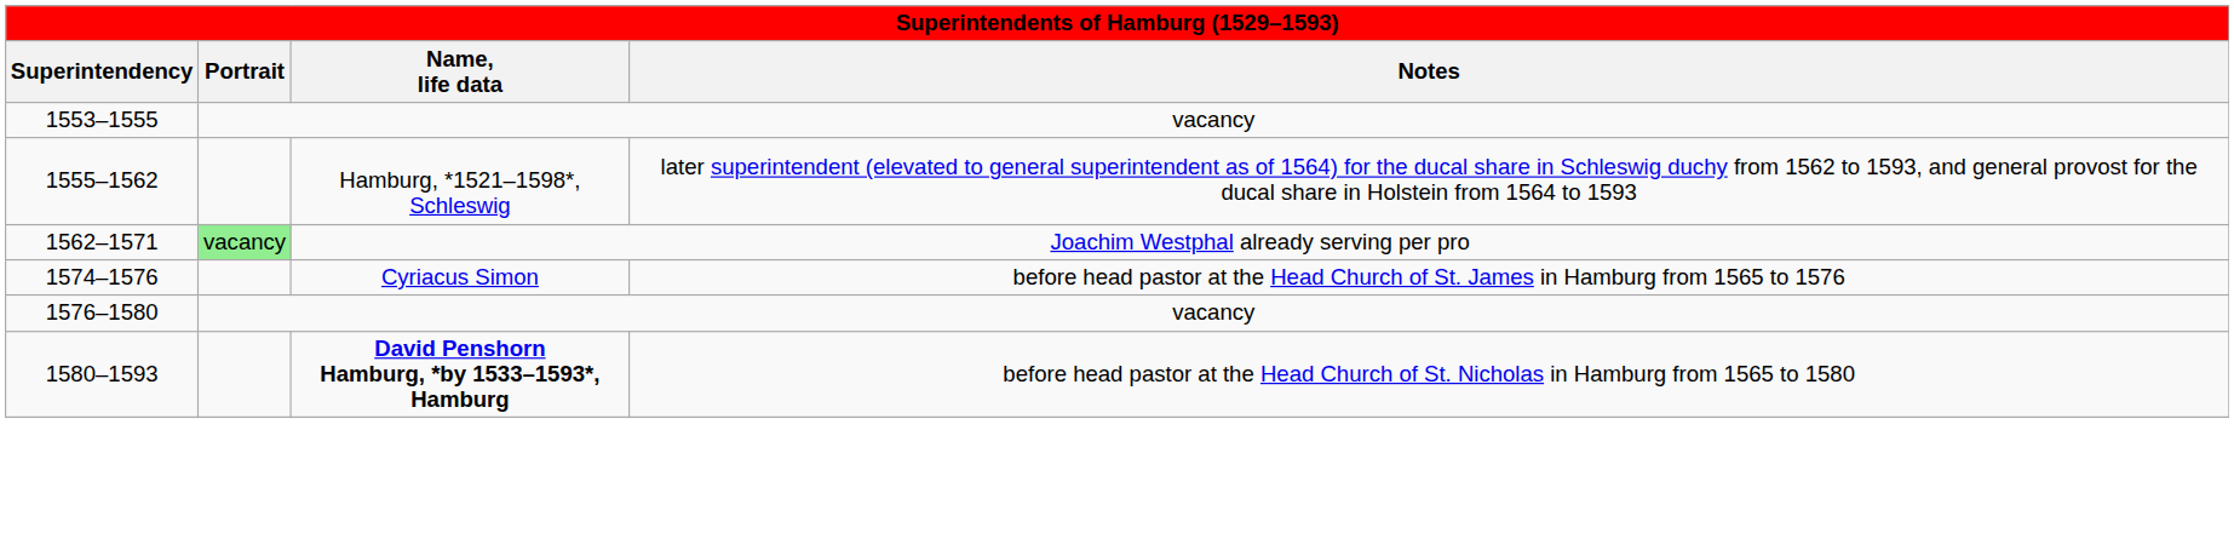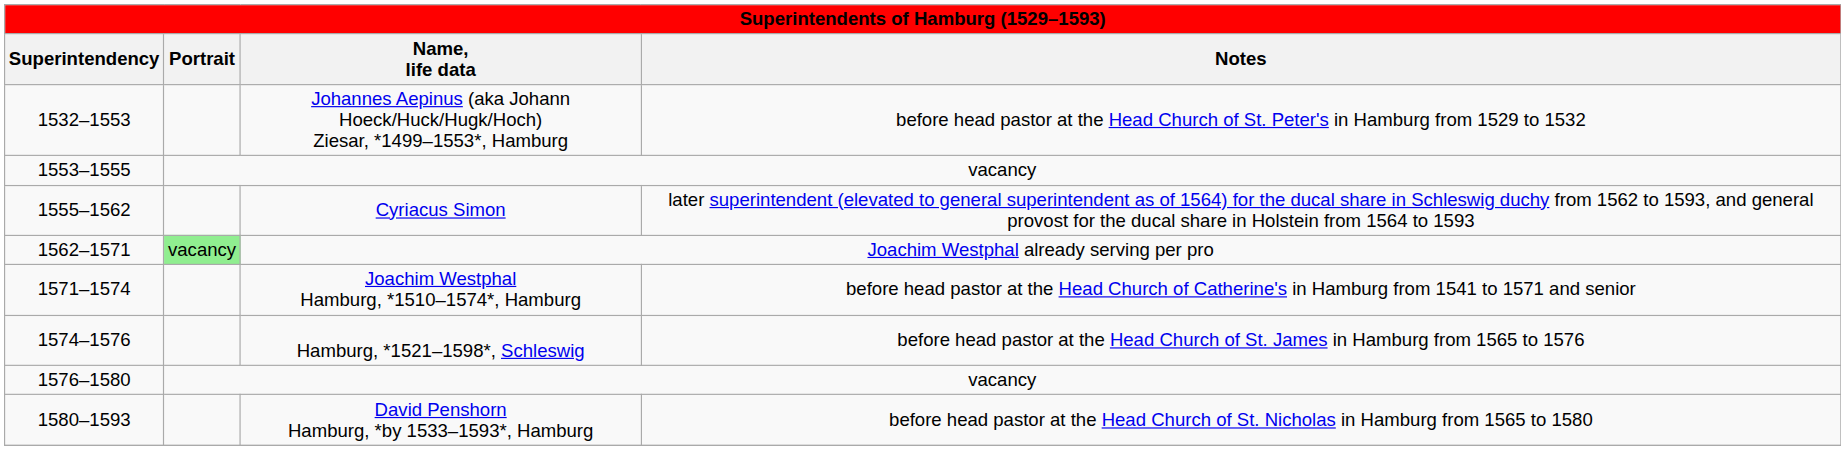+ row: 1532–1553 | Johannes Aepinus (aka Johann Hoeck/Huck/Hugk/Hoch) Ziesar, *1499–1553*, Hamburg | before head pastor at the Head Church of St. Peter's in Hamburg from 1529 to 1532
1555–1562 | column 3: Hamburg, *1521–1598*, Schleswig -> Cyriacus Simon
+ row: 1571–1574 | Joachim Westphal Hamburg, *1510–1574*, Hamburg | before head pastor at the Head Church of Catherine's in Hamburg from 1541 to 1571 and senior
1574–1576 | column 3: Cyriacus Simon -> Hamburg, *1521–1598*, Schleswig
1580–1593 | column 3: bold -> normal
